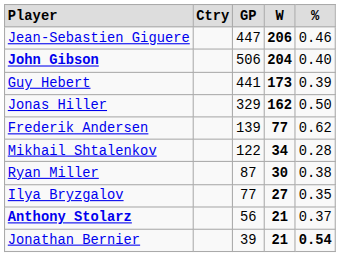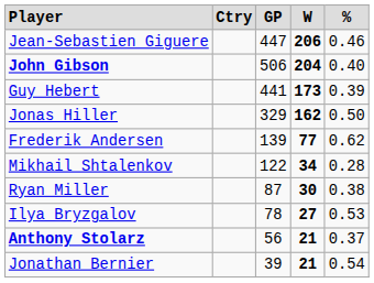Ilya Bryzgalov | column 3: 77 -> 78
Ilya Bryzgalov | column 5: 0.35 -> 0.53
Jonathan Bernier | column 5: bold -> normal
